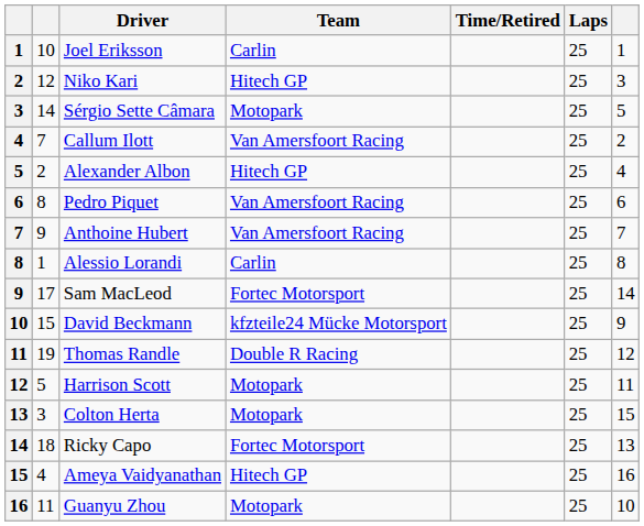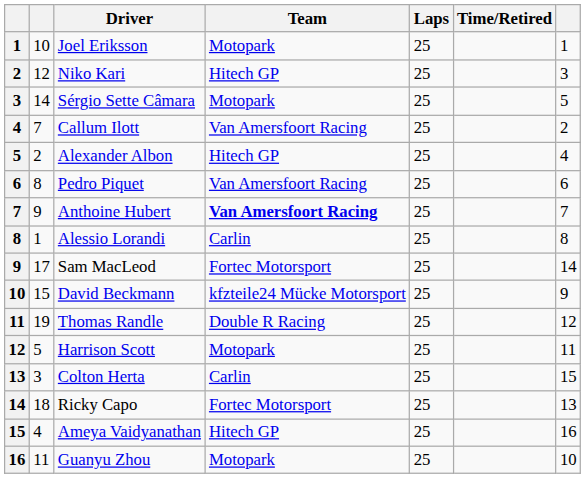columns swapped: Laps <-> Time/Retired
Joel Eriksson | Team: Carlin -> Motopark
Anthoine Hubert | Team: normal -> bold
Colton Herta | Team: Motopark -> Carlin
